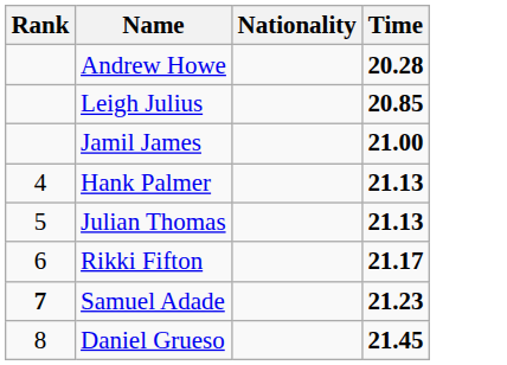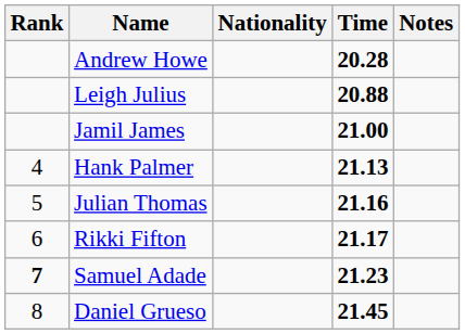+ column: Notes
Leigh Julius | Time: 20.85 -> 20.88
Julian Thomas | Time: 21.13 -> 21.16
